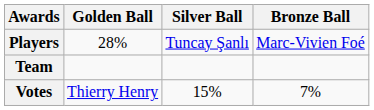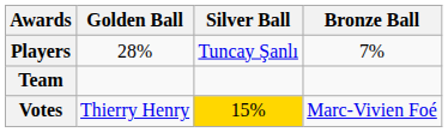Players | Bronze Ball: Marc-Vivien Foé -> 7%
Votes | Silver Ball: no background -> gold background
Votes | Bronze Ball: 7% -> Marc-Vivien Foé
